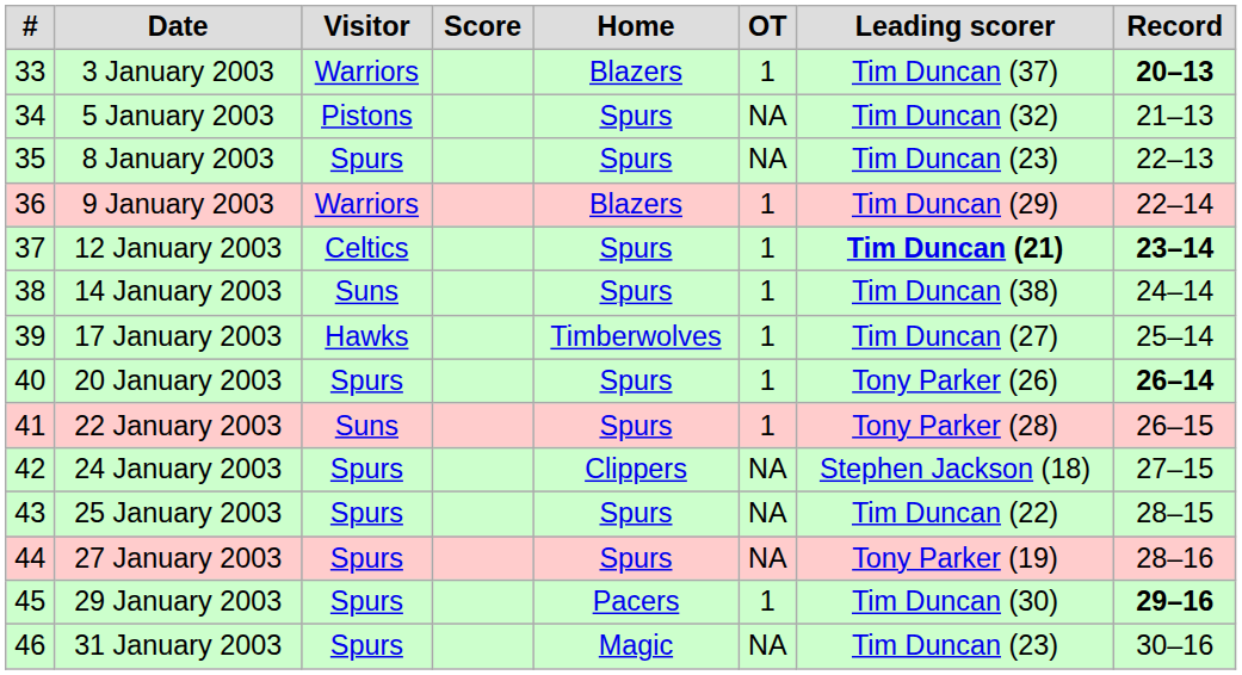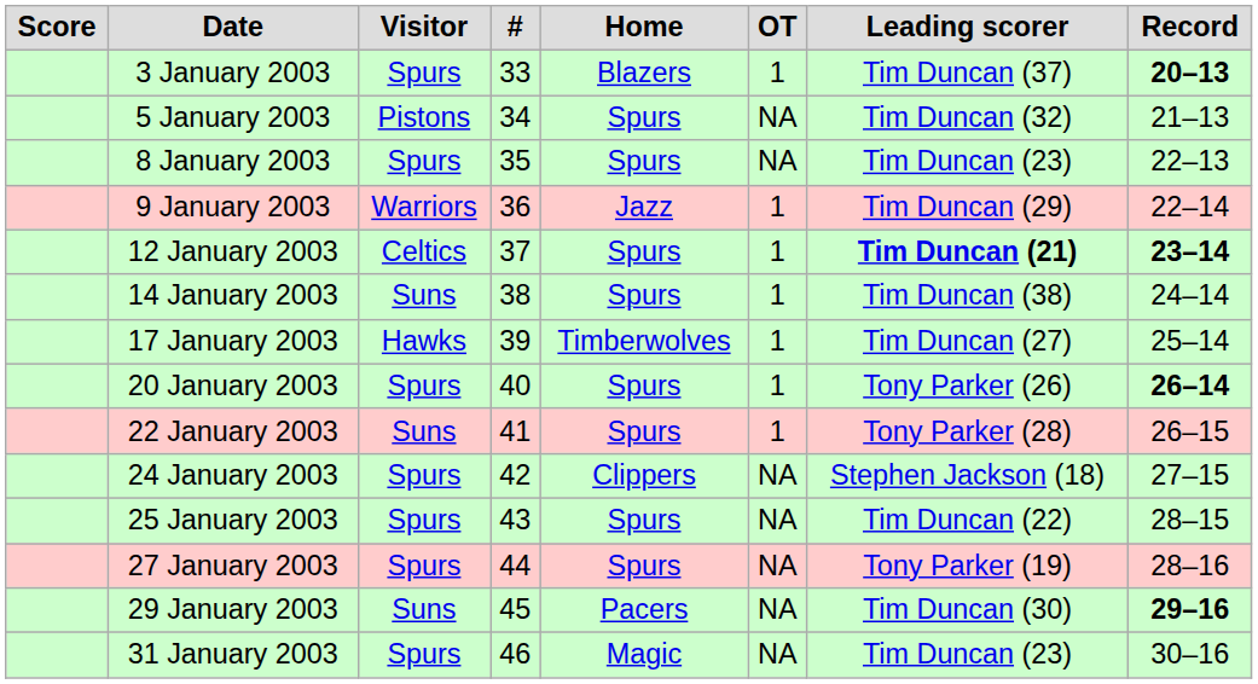columns swapped: # <-> Score
3 January 2003 | Visitor: Warriors -> Spurs
9 January 2003 | Home: Blazers -> Jazz
29 January 2003 | Visitor: Spurs -> Suns
29 January 2003 | OT: 1 -> NA
